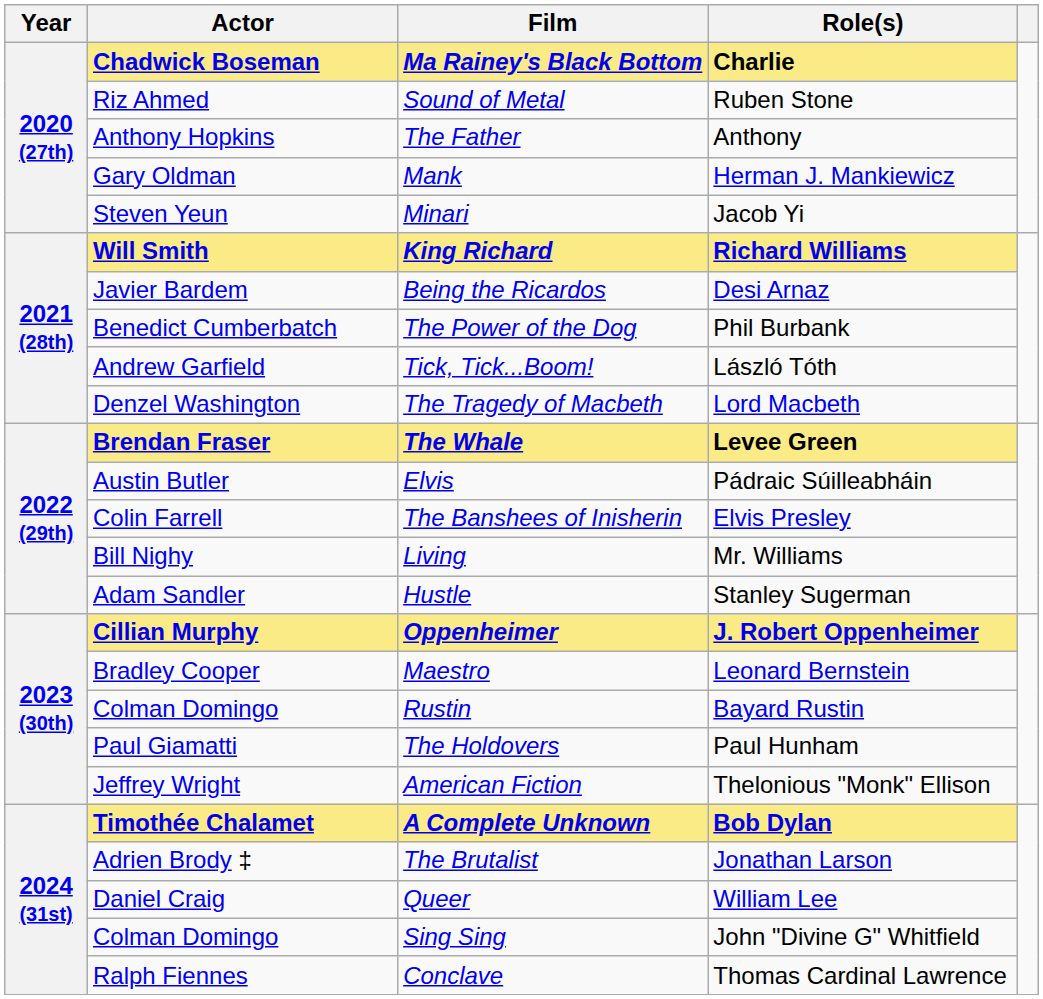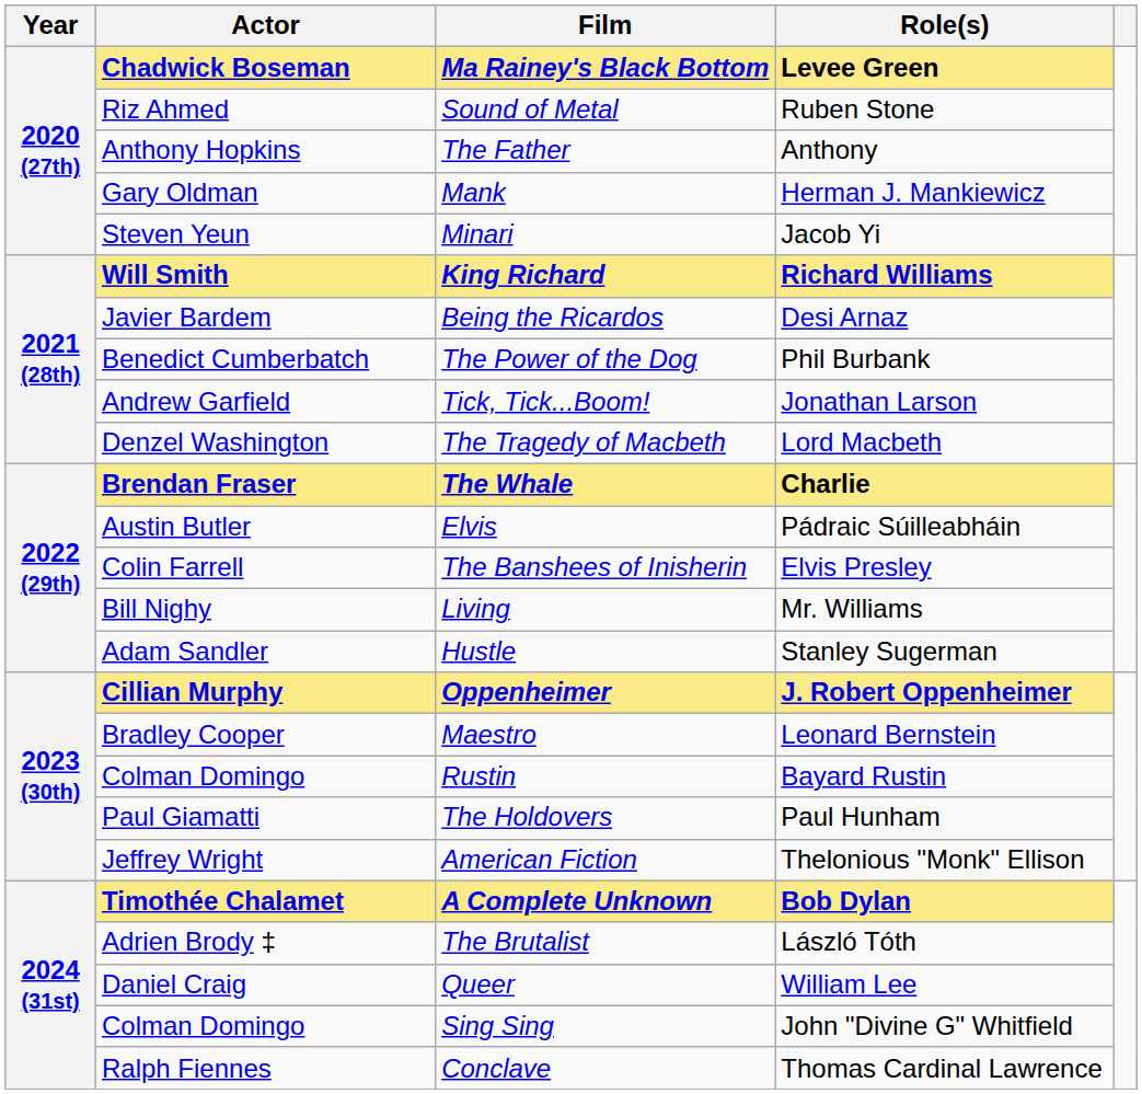Ma Rainey's Black Bottom | Role(s): Charlie -> Levee Green
Tick, Tick...Boom! | Role(s): László Tóth -> Jonathan Larson
The Whale | Role(s): Levee Green -> Charlie
The Brutalist | Role(s): Jonathan Larson -> László Tóth
